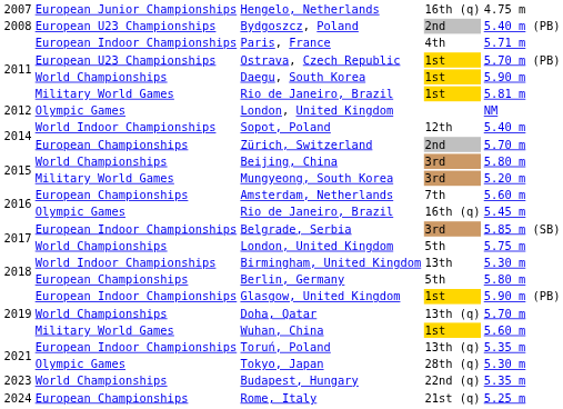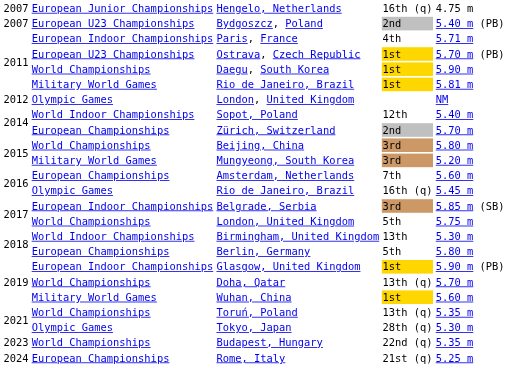Bydgoszcz, Poland | column 1: 2008 -> 2007
Toruń, Poland | column 2: European Indoor Championships -> World Championships
